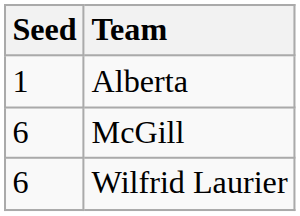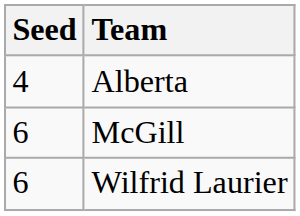Alberta | Seed: 1 -> 4
